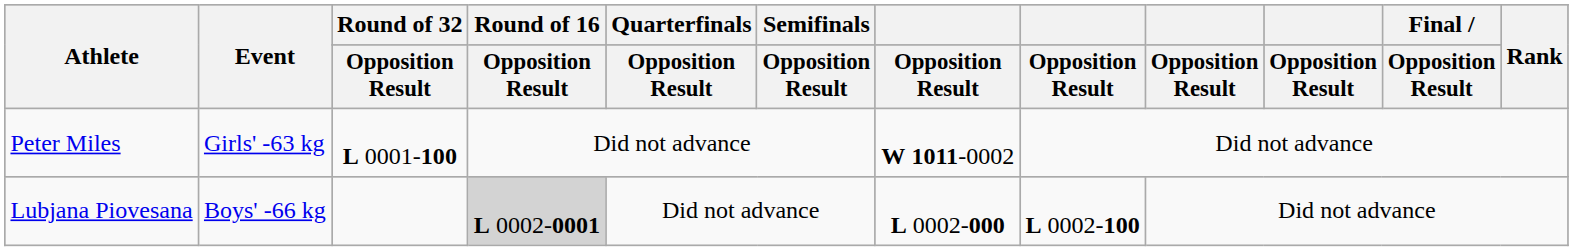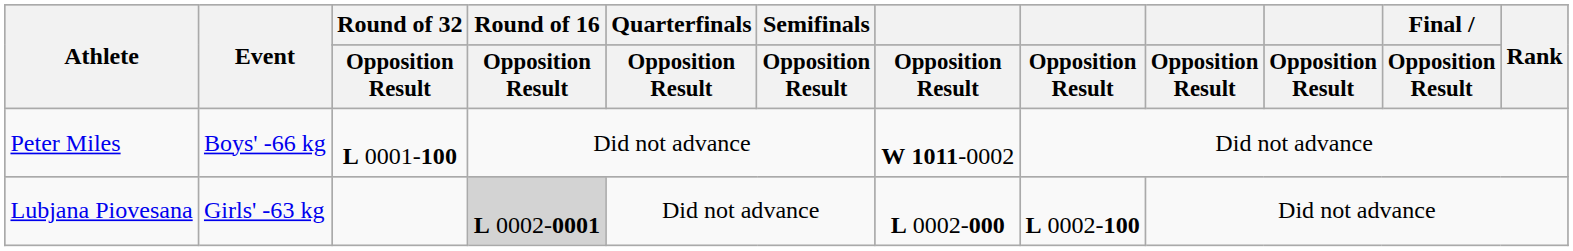Peter Miles | Event: Girls' -63 kg -> Boys' -66 kg
Lubjana Piovesana | Event: Boys' -66 kg -> Girls' -63 kg
